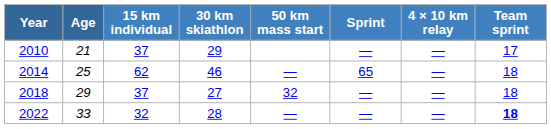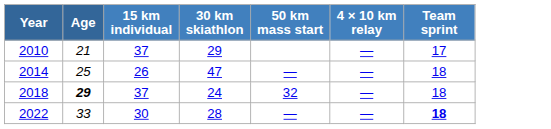- column: Sprint | — | 65 | — | —
2014 | 15 km individual: 62 -> 26
2014 | 30 km skiathlon: 46 -> 47
2018 | Age: normal -> bold
2018 | 30 km skiathlon: 27 -> 24
2022 | 15 km individual: 32 -> 30
